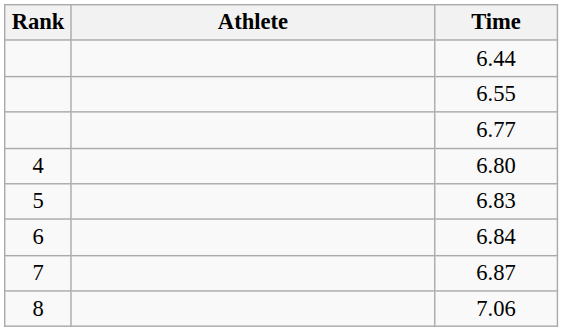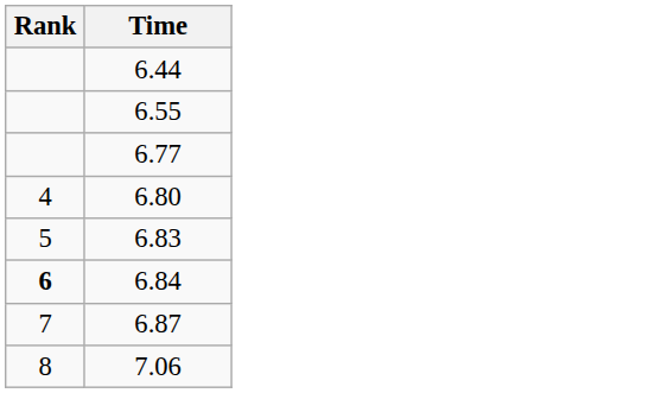- column: Athlete
6.84 | Rank: normal -> bold
